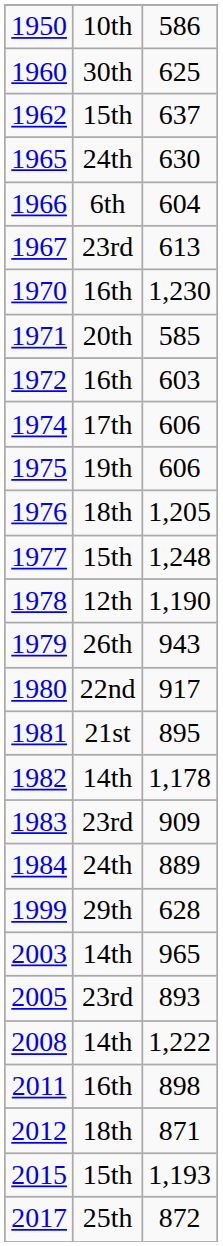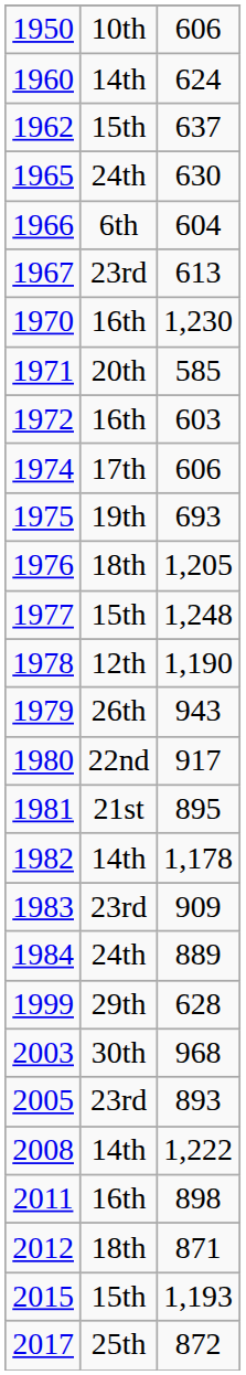1950 | column 3: 586 -> 606
1960 | column 2: 30th -> 14th
1960 | column 3: 625 -> 624
1975 | column 3: 606 -> 693
2003 | column 2: 14th -> 30th
2003 | column 3: 965 -> 968
